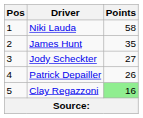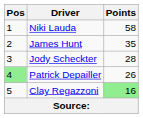Jody Scheckter | Points: 27 -> 28
Patrick Depailler | Pos: no background -> lightgreen background
